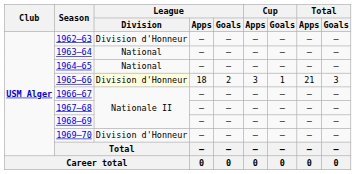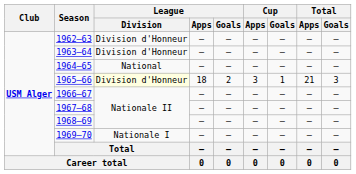1963–64 | League / Division: National -> Division d'Honneur
1969–70 | League / Division: Division d'Honneur -> Nationale I
